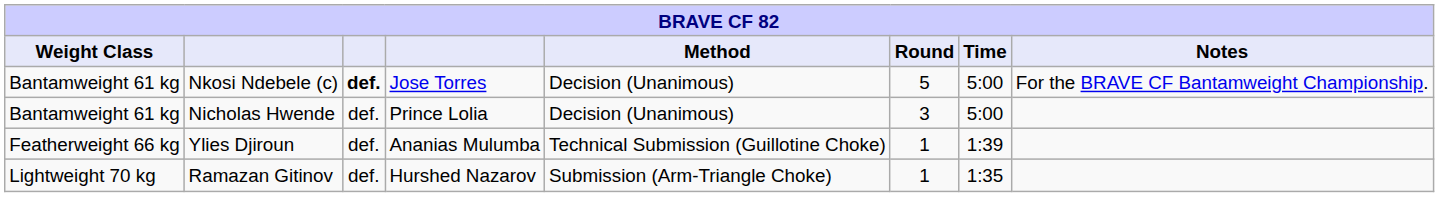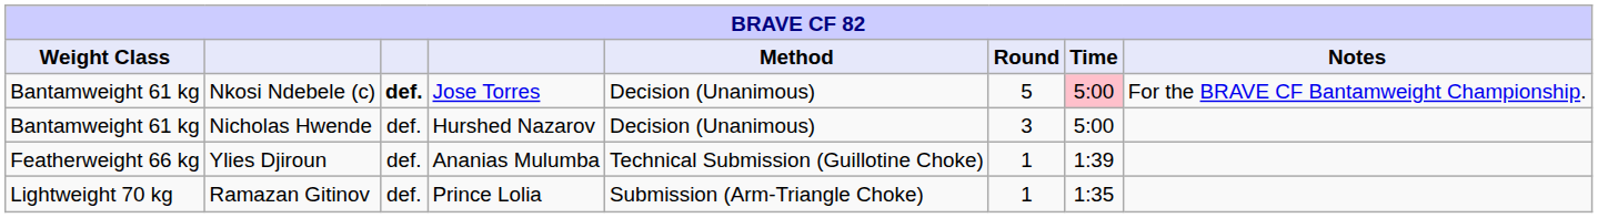Nkosi Ndebele (c) | Time: no background -> pink background
Nicholas Hwende | column 4: Prince Lolia -> Hurshed Nazarov
Ramazan Gitinov | column 4: Hurshed Nazarov -> Prince Lolia
